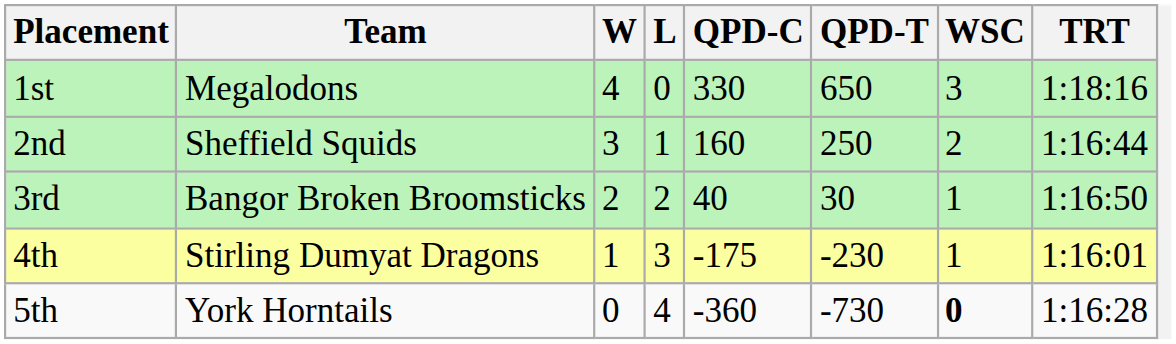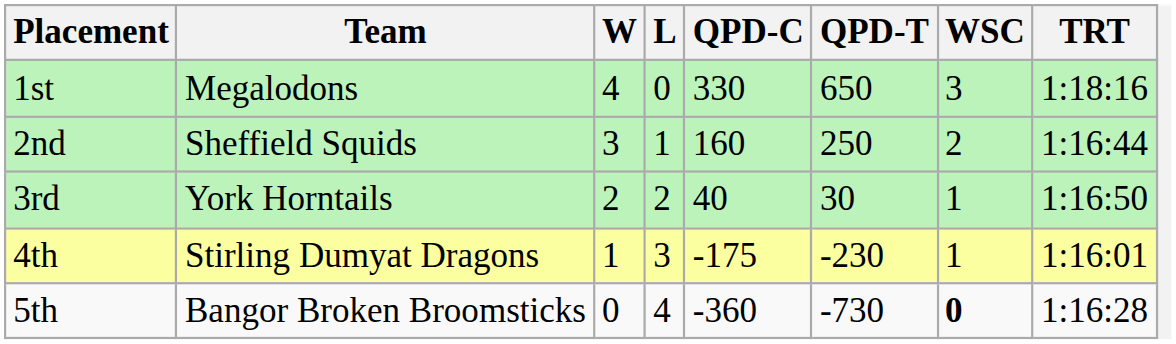3rd | Team: Bangor Broken Broomsticks -> York Horntails
5th | Team: York Horntails -> Bangor Broken Broomsticks
